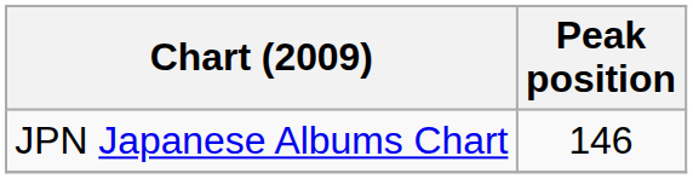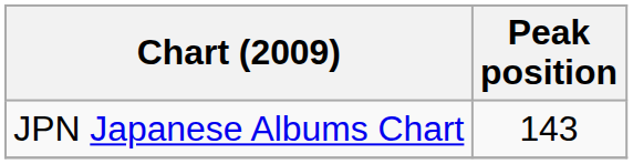JPN Japanese Albums Chart | Peak position: 146 -> 143
